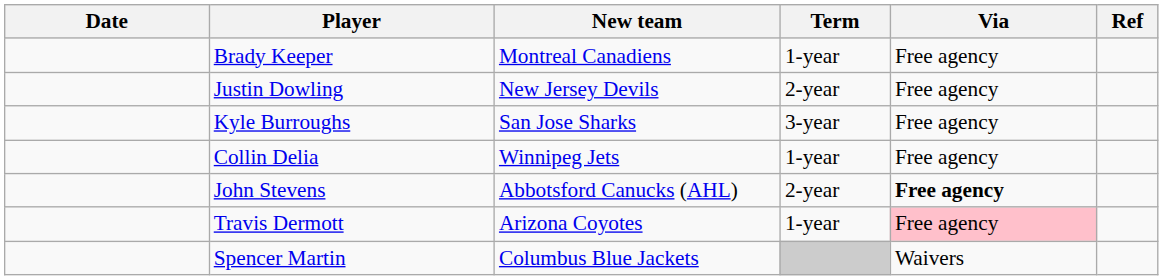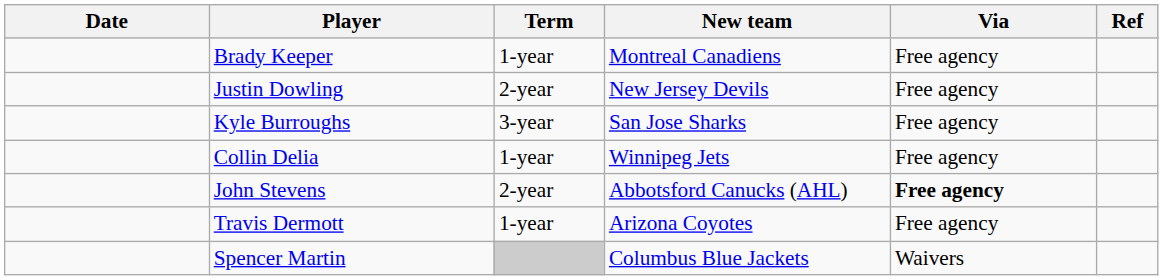columns swapped: New team <-> Term
Travis Dermott | Via: pink background -> no background
